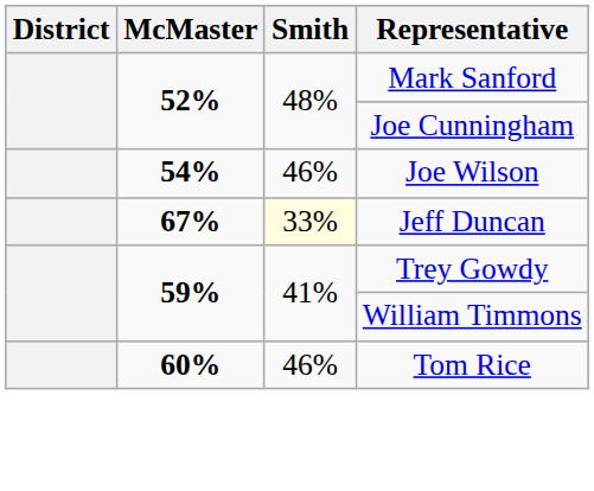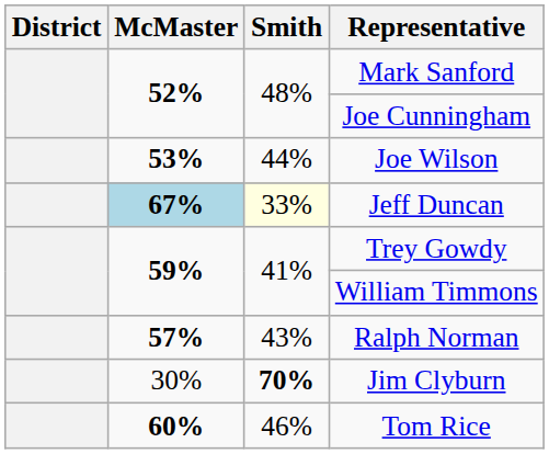Joe Wilson | McMaster: 54% -> 53%
Joe Wilson | Smith: 46% -> 44%
Jeff Duncan | McMaster: no background -> lightblue background
+ row: 57% | 43% | Ralph Norman
+ row: 30% | 70% | Jim Clyburn
